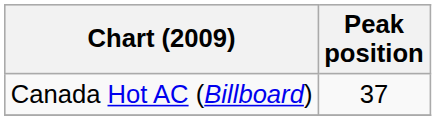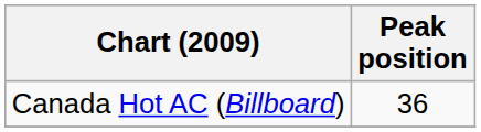Canada Hot AC (Billboard) | Peak position: 37 -> 36
